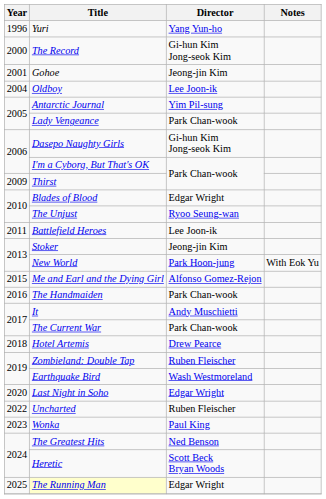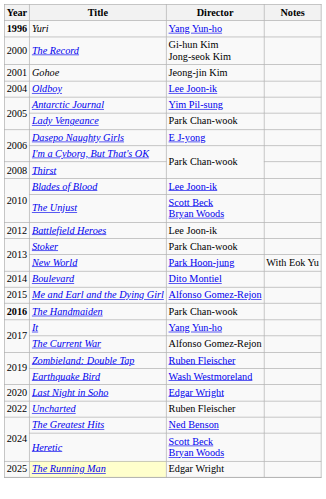Yuri | Year: normal -> bold
Dasepo Naughty Girls | Director: Gi-hun Kim Jong-seok Kim -> E J-yong
Thirst | Year: 2009 -> 2008
Blades of Blood | Director: Edgar Wright -> Lee Joon-ik
The Unjust | Director: Ryoo Seung-wan -> Scott Beck Bryan Woods
Battlefield Heroes | Year: 2011 -> 2012
Stoker | Director: Jeong-jin Kim -> Park Chan-wook
+ row: 2014 | Boulevard | Dito Montiel
The Handmaiden | Year: normal -> bold
It | Director: Andy Muschietti -> Yang Yun-ho
The Current War | Director: Park Chan-wook -> Alfonso Gomez-Rejon
- row: 2018 | Hotel Artemis | Drew Pearce
- row: 2023 | Wonka | Paul King
